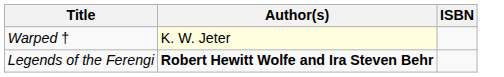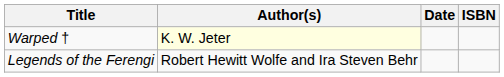+ column: Date
Legends of the Ferengi | Author(s): bold -> normal
